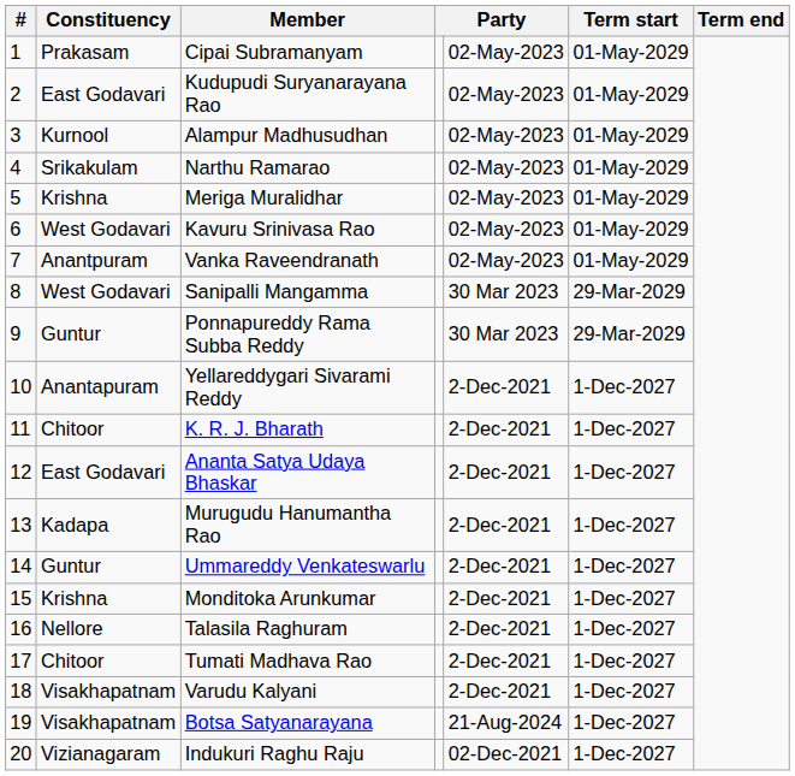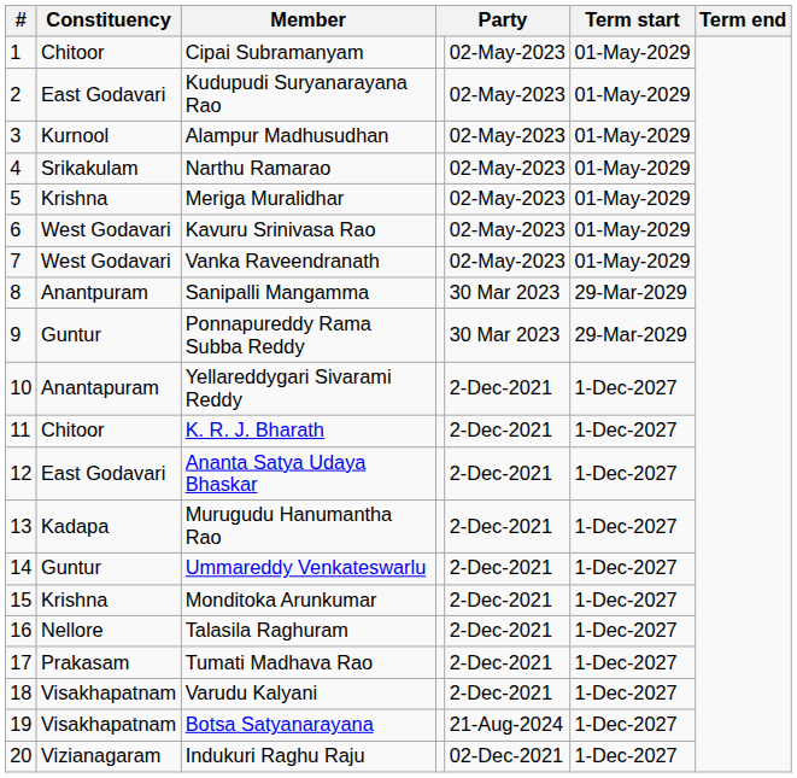Cipai Subramanyam | Constituency: Prakasam -> Chitoor
Vanka Raveendranath | Constituency: Anantpuram -> West Godavari
Sanipalli Mangamma | Constituency: West Godavari -> Anantpuram
Tumati Madhava Rao | Constituency: Chitoor -> Prakasam
